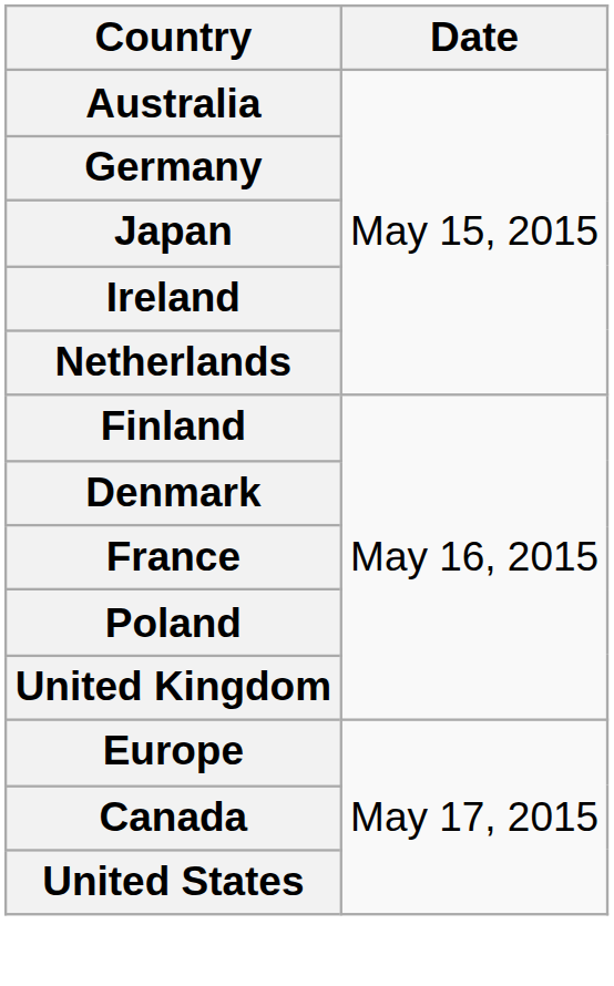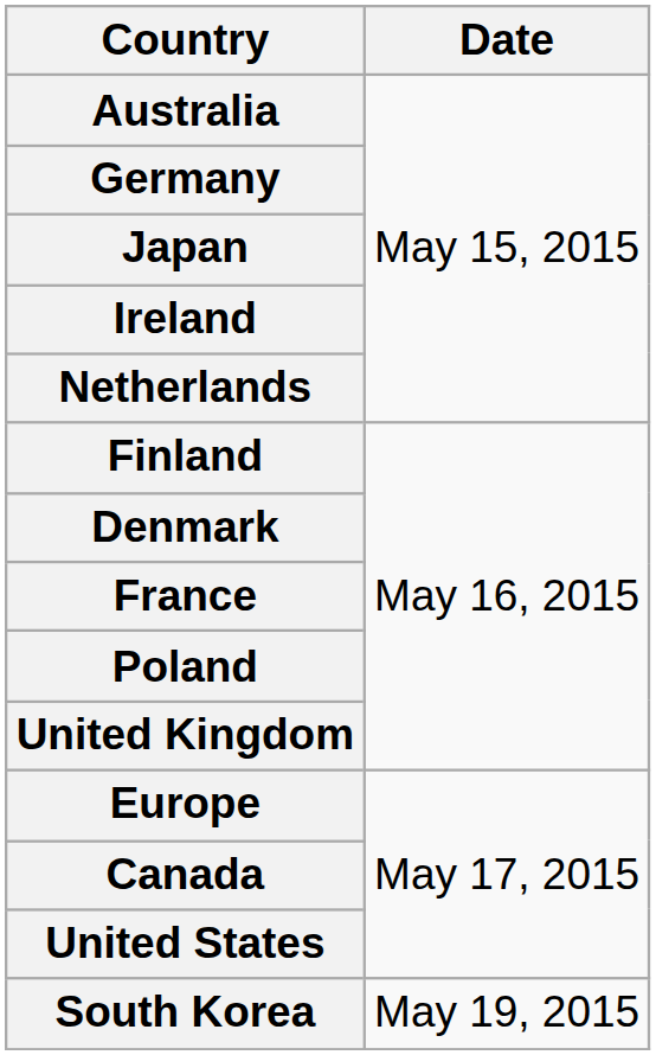+ row: South Korea | May 19, 2015
